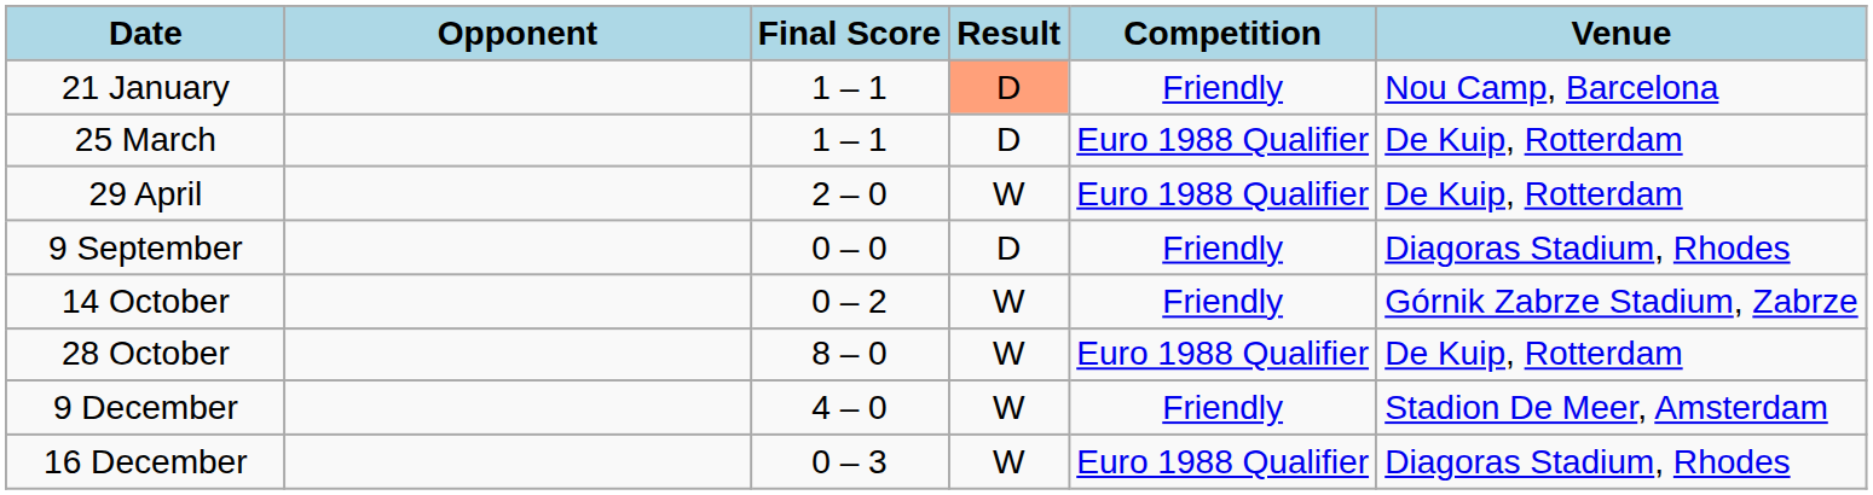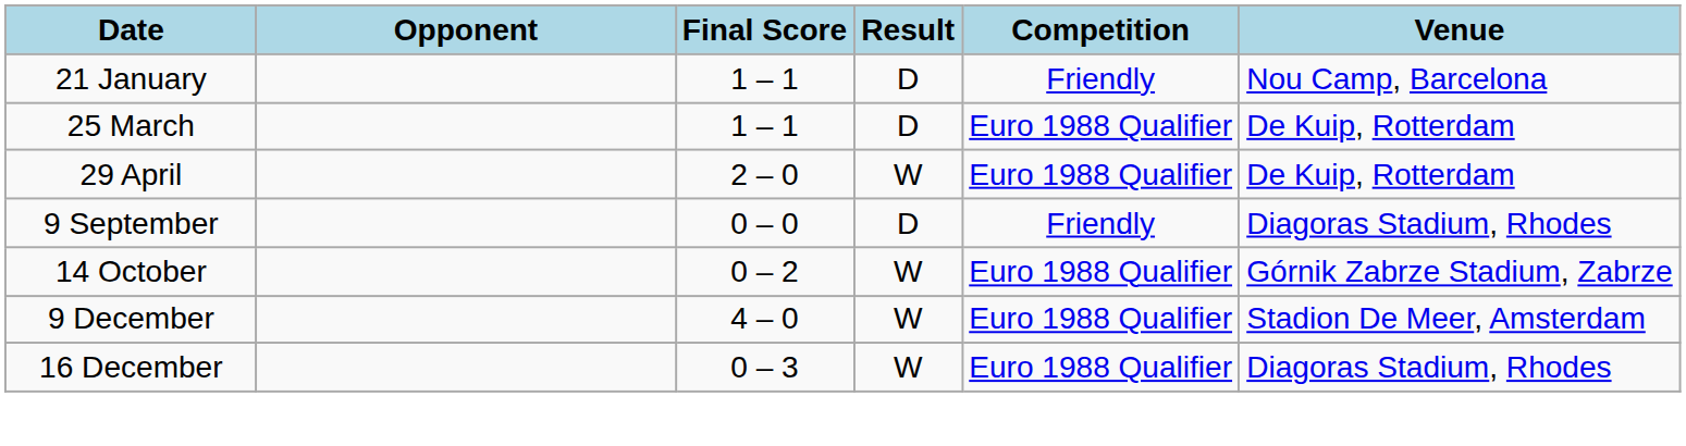21 January | Result: lightsalmon background -> no background
14 October | Competition: Friendly -> Euro 1988 Qualifier
- row: 28 October | 8 – 0 | W | Euro 1988 Qualifier | De Kuip, Rotterdam
9 December | Competition: Friendly -> Euro 1988 Qualifier
